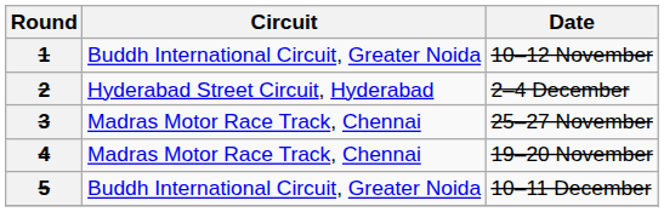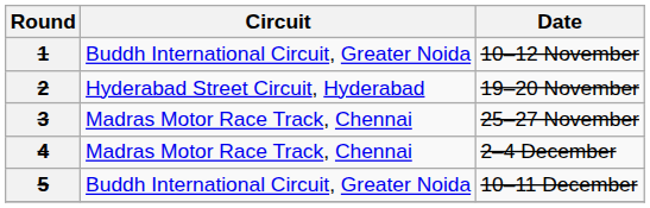2 | Date: 2–4 December -> 19–20 November
4 | Date: 19–20 November -> 2–4 December
